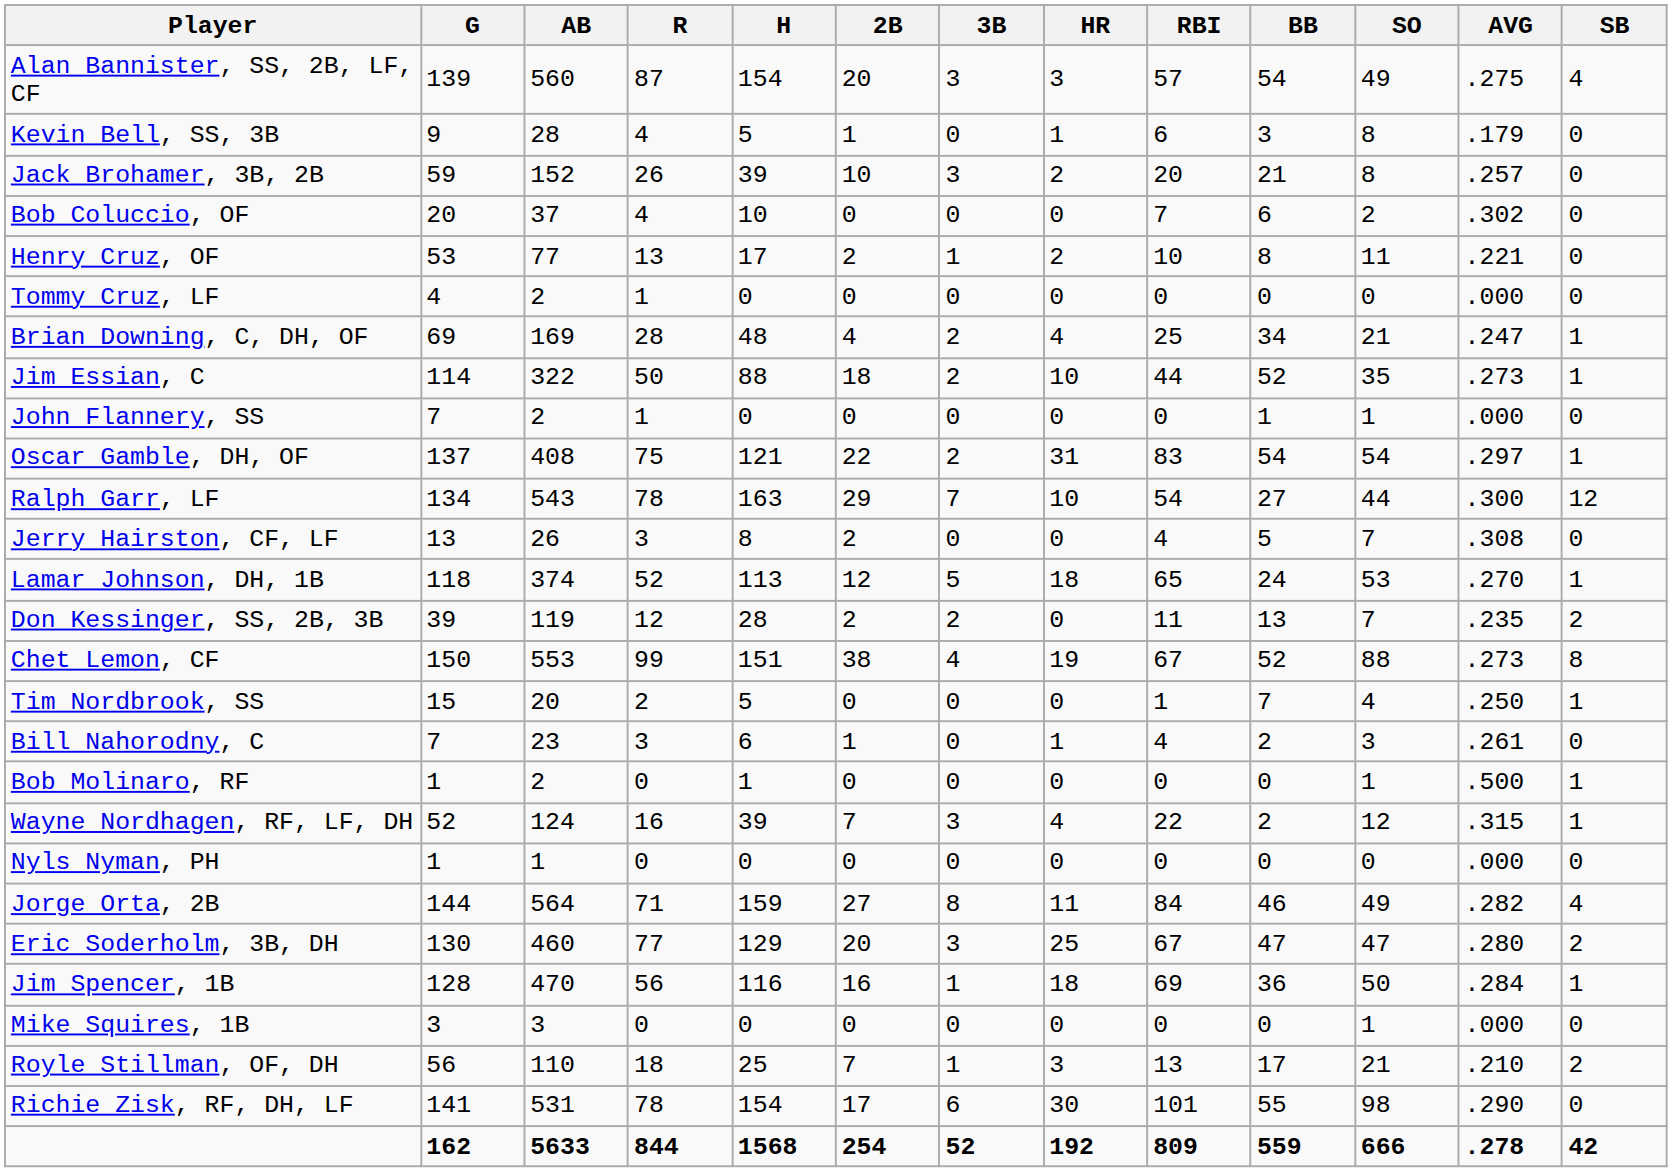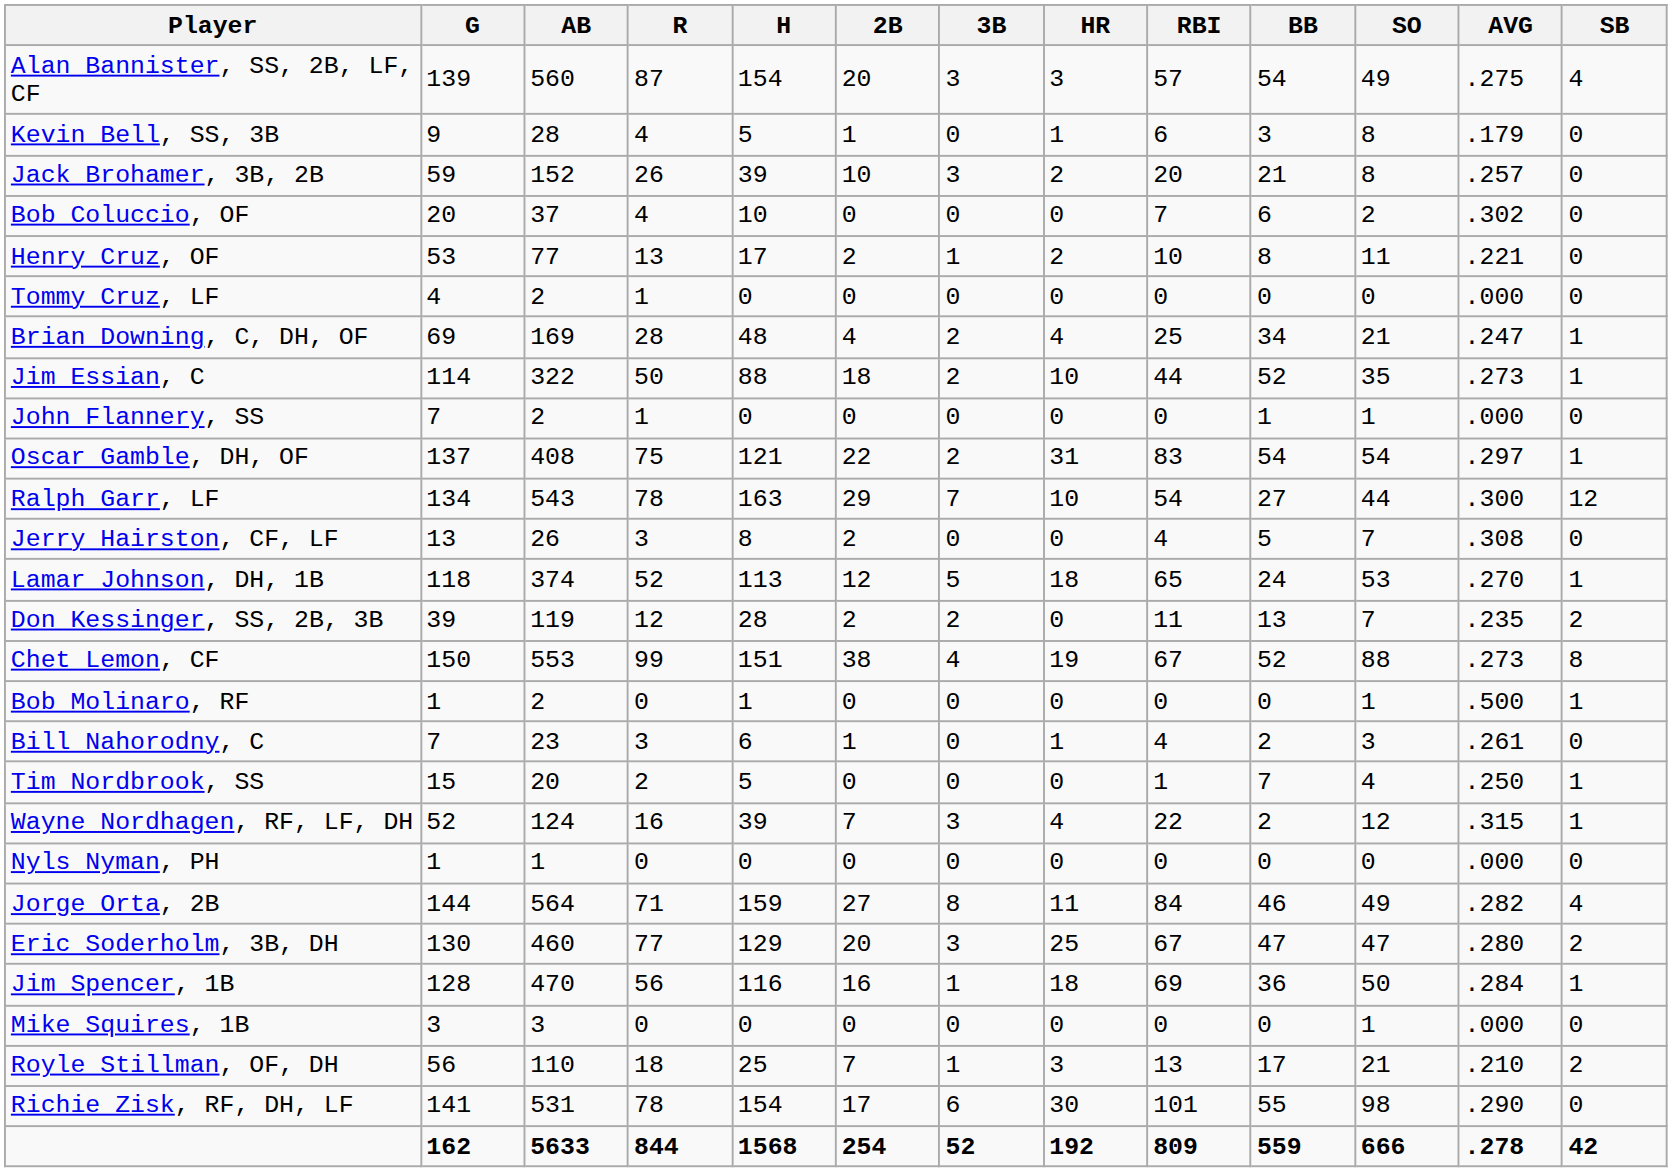rows swapped: Bob Molinaro, RF <-> Tim Nordbrook, SS
